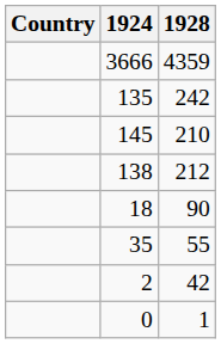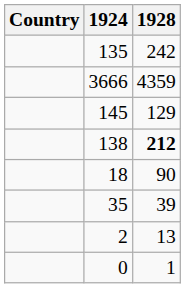rows swapped: 3666 <-> 135
145 | 1928: 210 -> 129
138 | 1928: normal -> bold
35 | 1928: 55 -> 39
2 | 1928: 42 -> 13
